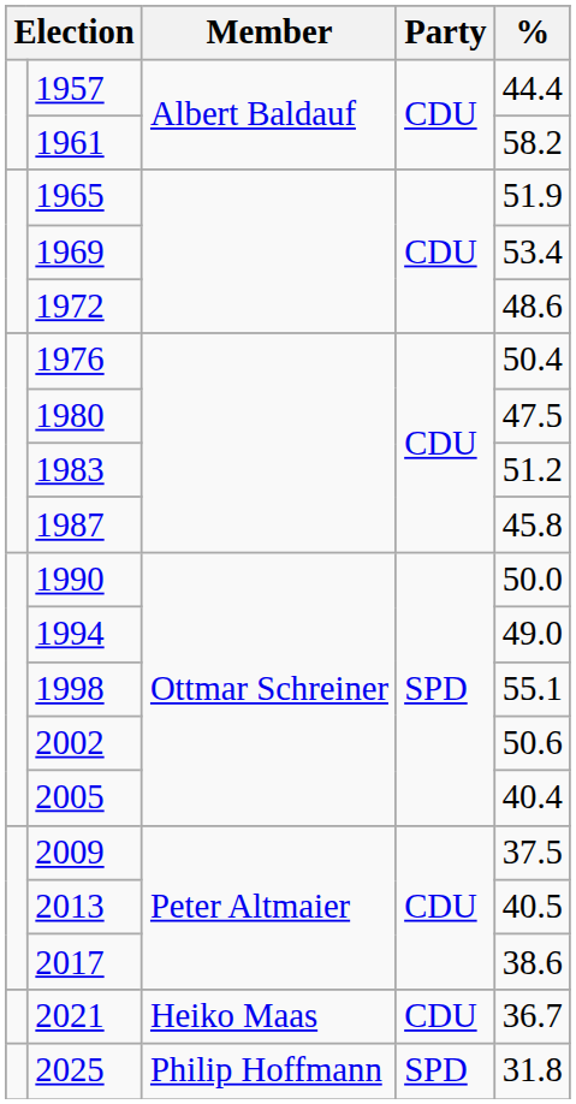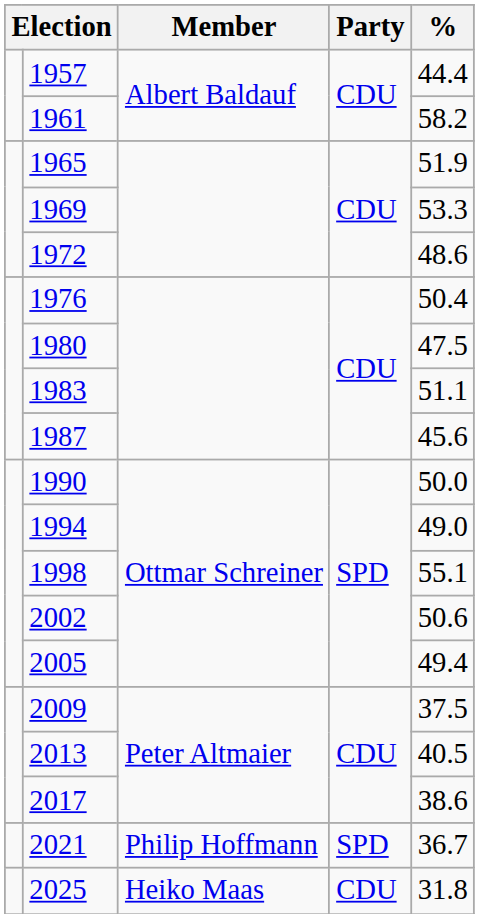1969 | %: 53.4 -> 53.3
1983 | %: 51.2 -> 51.1
1987 | %: 45.8 -> 45.6
2005 | %: 40.4 -> 49.4
2021 | Member: Heiko Maas -> Philip Hoffmann
2021 | Party: CDU -> SPD
2025 | Member: Philip Hoffmann -> Heiko Maas
2025 | Party: SPD -> CDU
